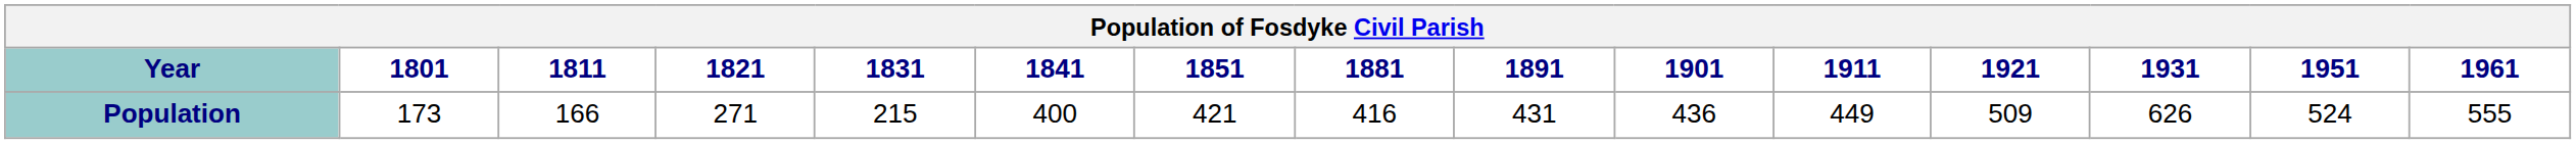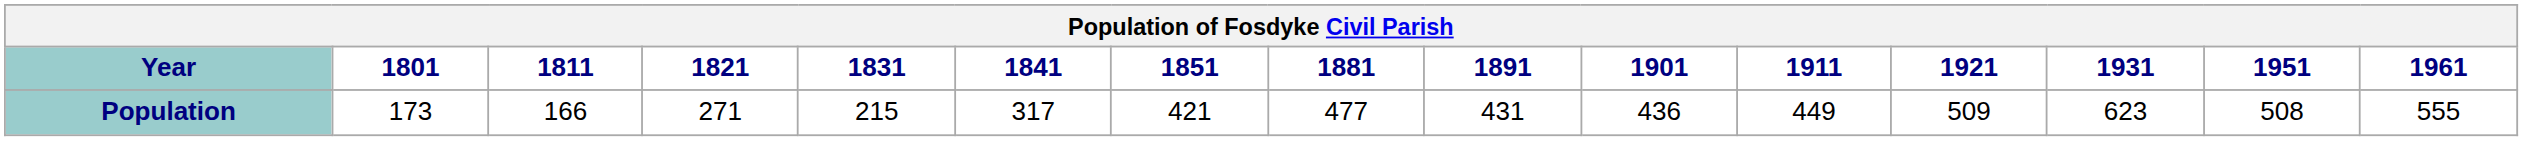Population | 1841: 400 -> 317
Population | 1881: 416 -> 477
Population | 1931: 626 -> 623
Population | 1951: 524 -> 508
